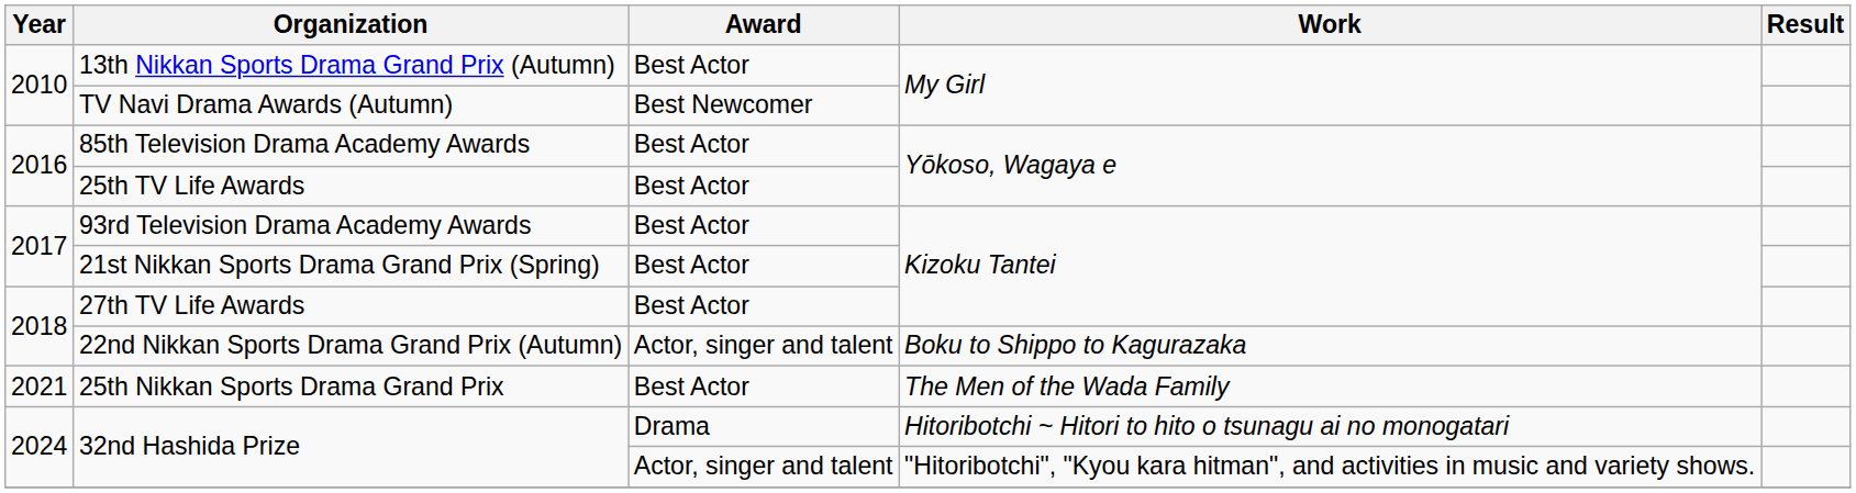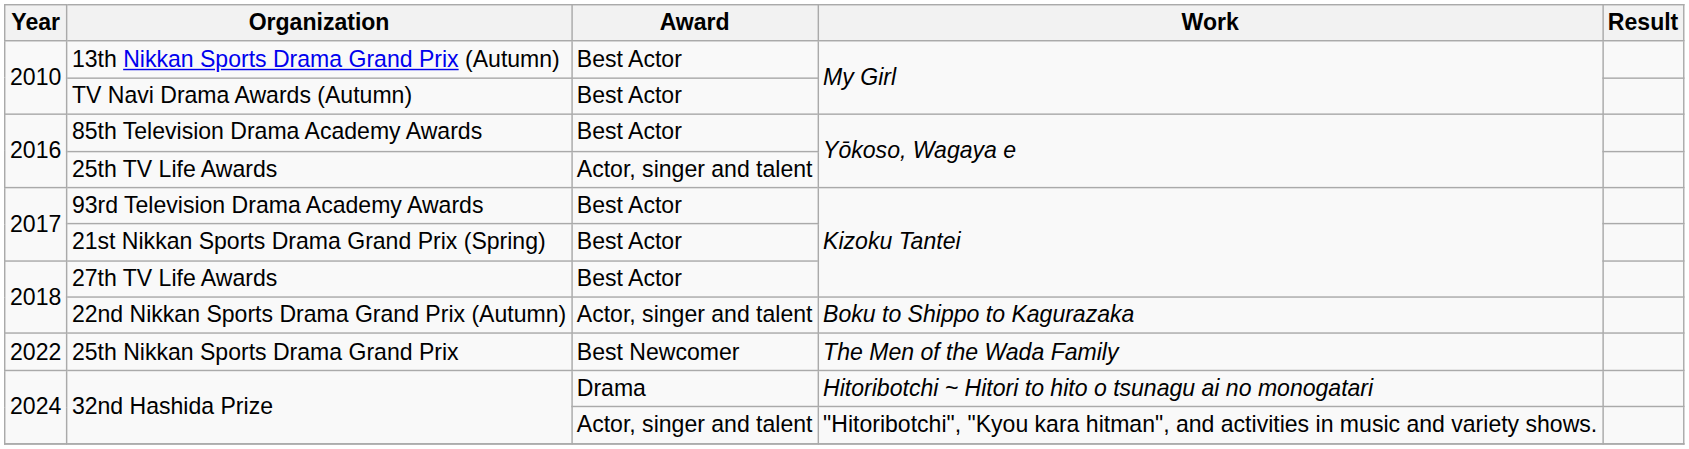TV Navi Drama Awards (Autumn) | Award: Best Newcomer -> Best Actor
25th TV Life Awards | Award: Best Actor -> Actor, singer and talent
25th Nikkan Sports Drama Grand Prix | Year: 2021 -> 2022
25th Nikkan Sports Drama Grand Prix | Award: Best Actor -> Best Newcomer
